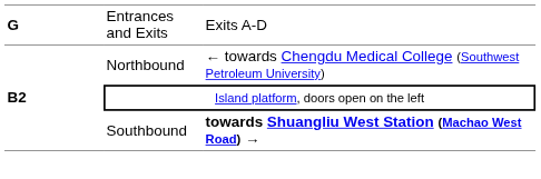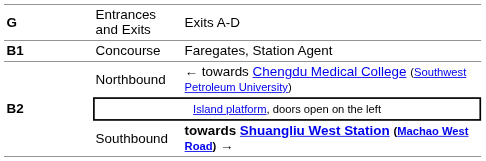+ row: B1 | Concourse | Faregates, Station Agent
